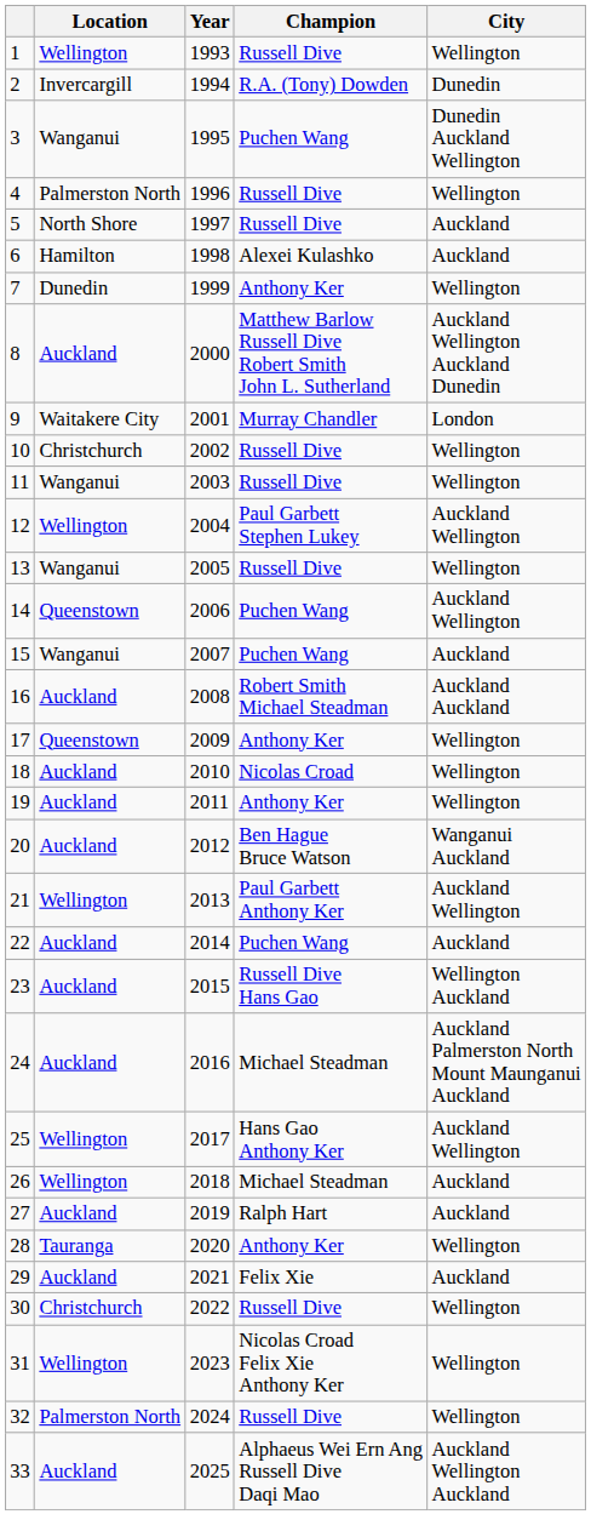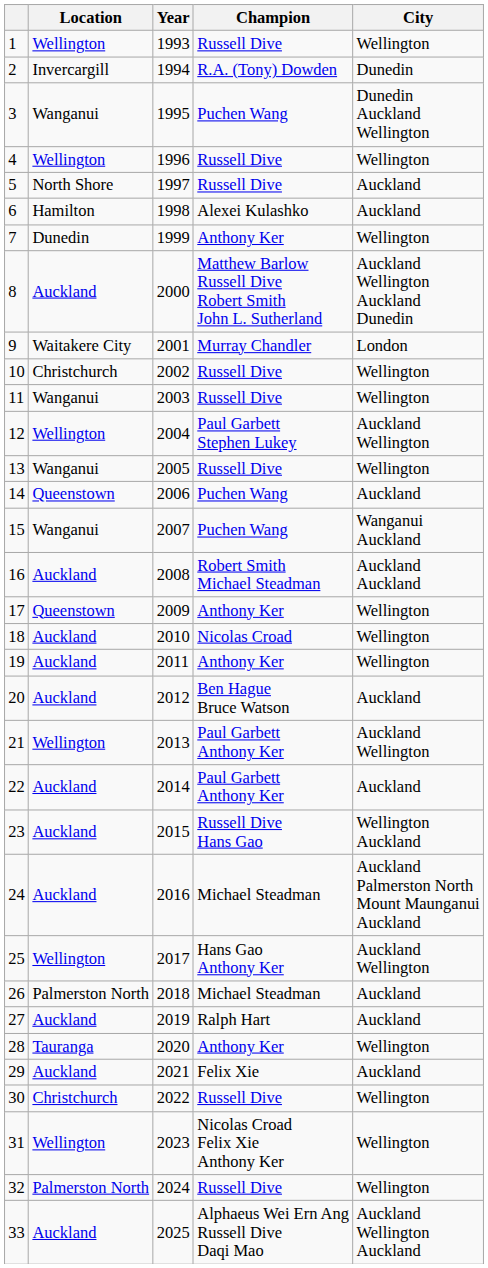4 | Location: Palmerston North -> Wellington
14 | City: Auckland Wellington -> Auckland
15 | City: Auckland -> Wanganui Auckland
20 | City: Wanganui Auckland -> Auckland
22 | Champion: Puchen Wang -> Paul Garbett Anthony Ker
26 | Location: Wellington -> Palmerston North
